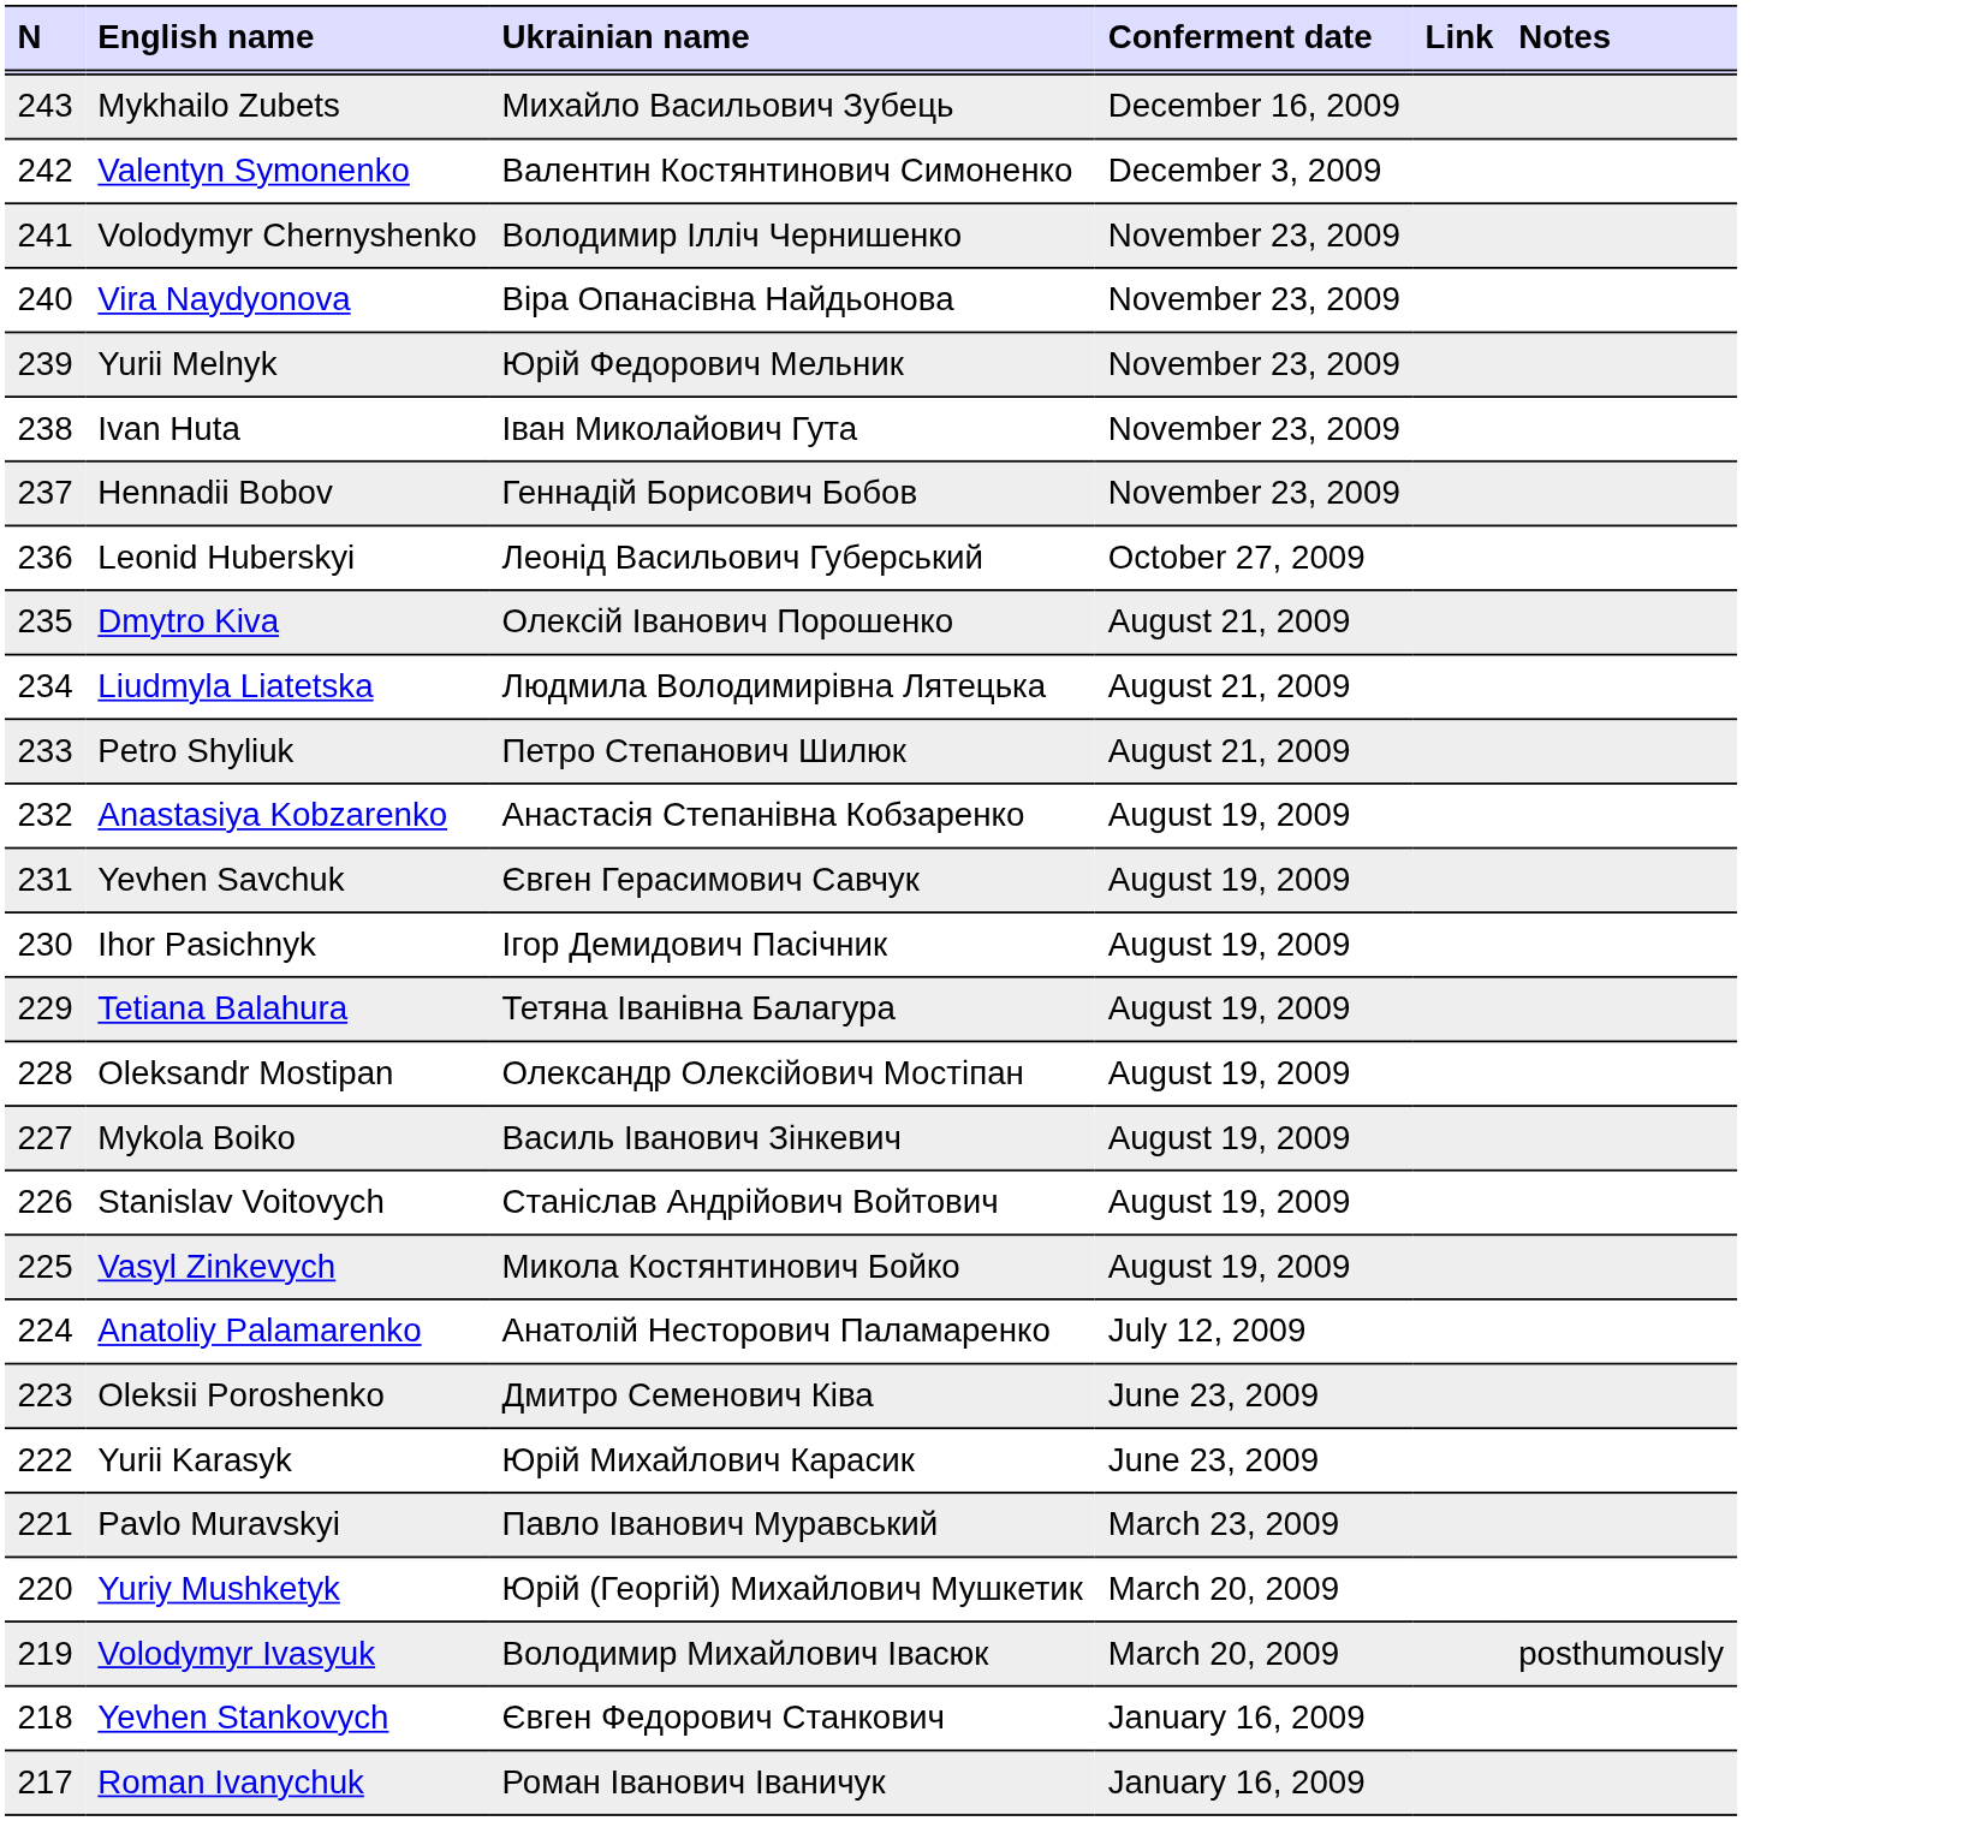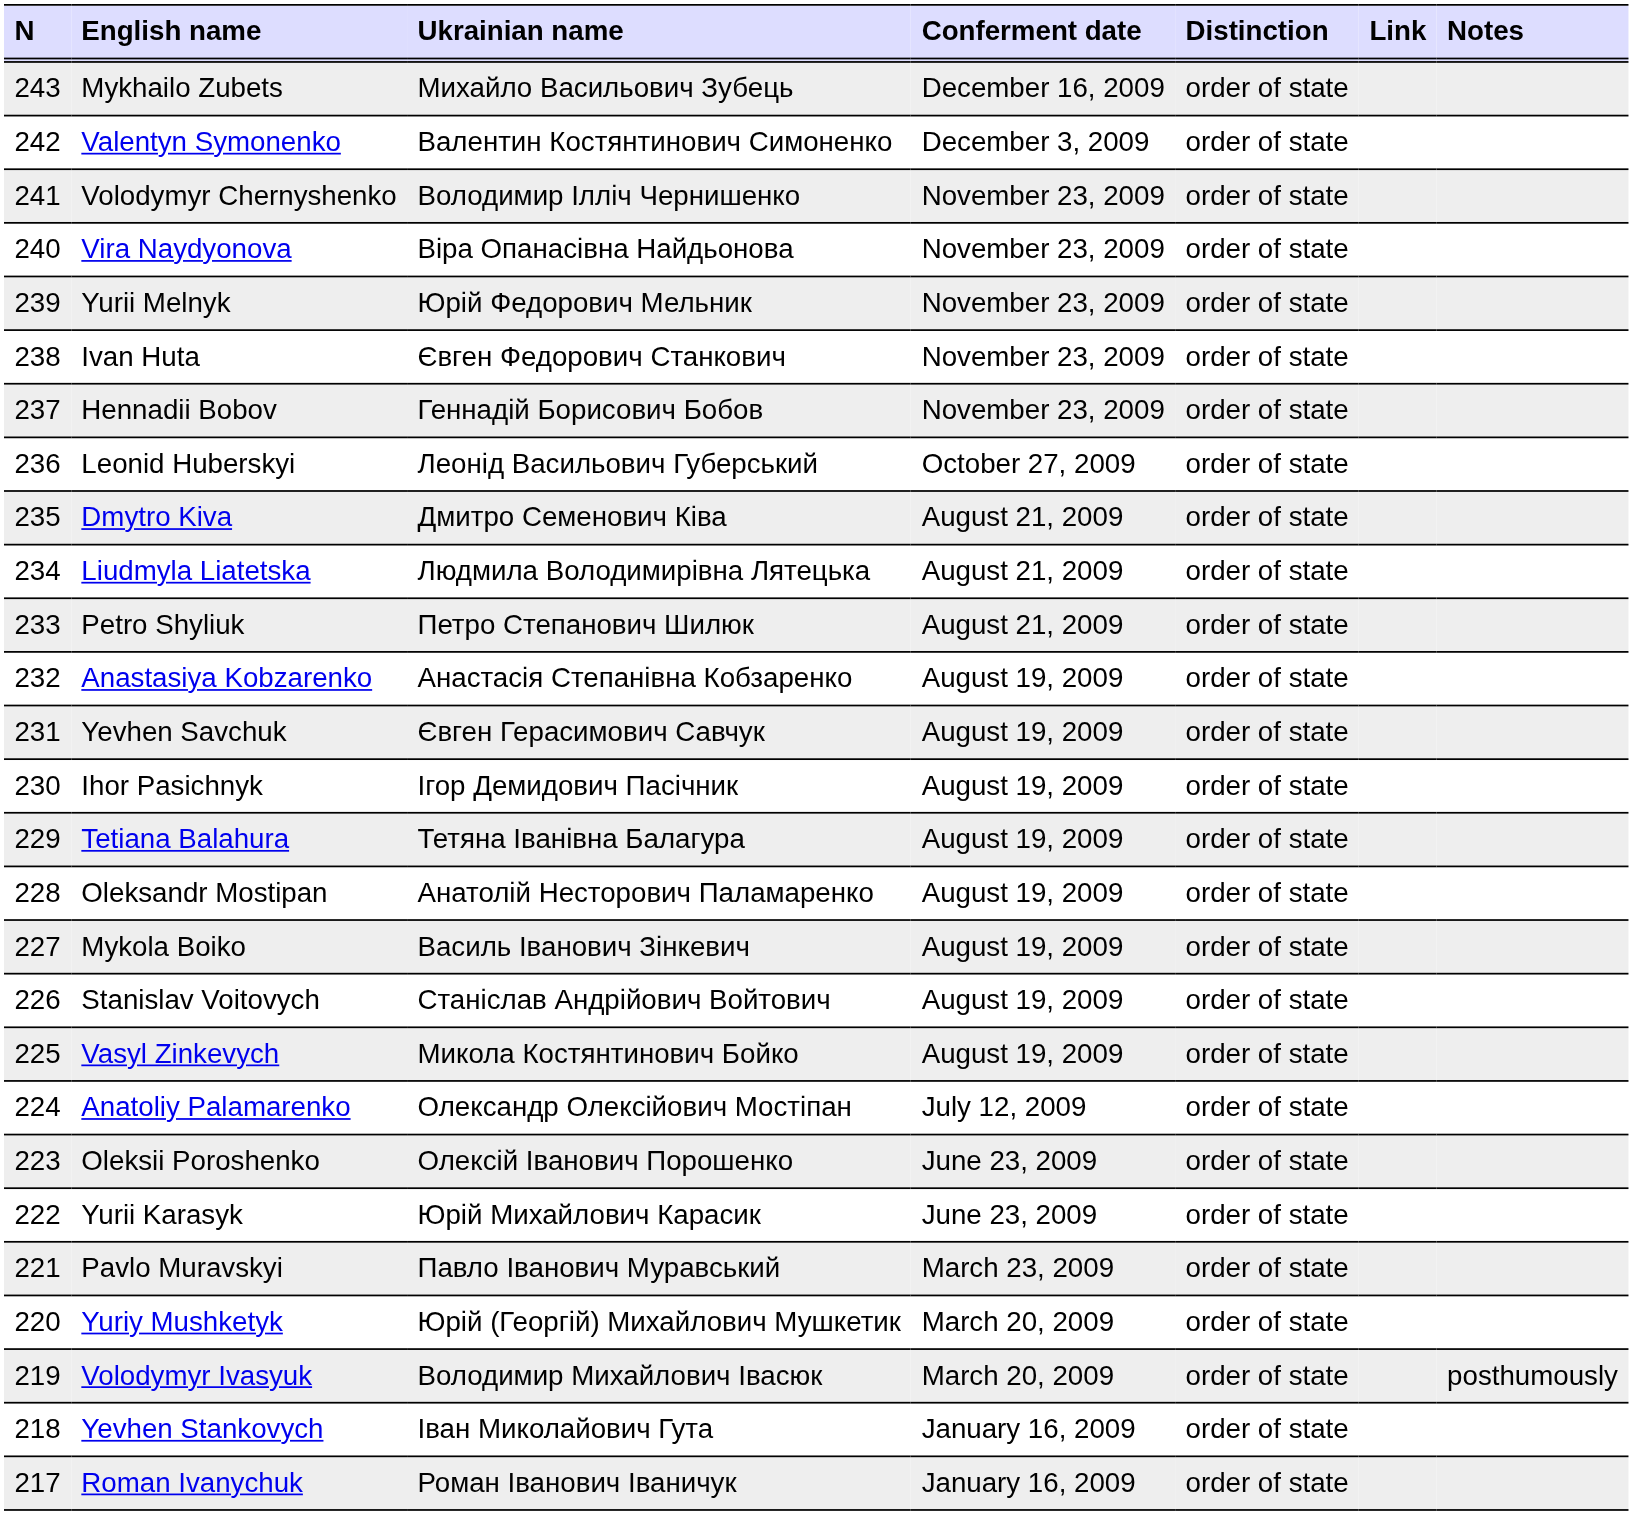+ column: Distinction | order of state | order of state | order of state | order of state | order of state | order of state | order of state | order of state | order of state | order of state | order of state | order of state | order of state | order of state | order of state | order of state | order of state | order of state | order of state | order of state | order of state | order of state | order of state | order of state | order of state | order of state | order of state
Ivan Huta | Ukrainian name: Іван Миколайович Гута -> Євген Федорович Станкович
Dmytro Kiva | Ukrainian name: Олексій Іванович Порошенко -> Дмитро Семенович Ківа
Oleksandr Mostipan | Ukrainian name: Олександр Олексійович Мостіпан -> Анатолій Несторович Паламаренко
Anatoliy Palamarenko | Ukrainian name: Анатолій Несторович Паламаренко -> Олександр Олексійович Мостіпан
Oleksii Poroshenko | Ukrainian name: Дмитро Семенович Ківа -> Олексій Іванович Порошенко
Yevhen Stankovych | Ukrainian name: Євген Федорович Станкович -> Іван Миколайович Гута
